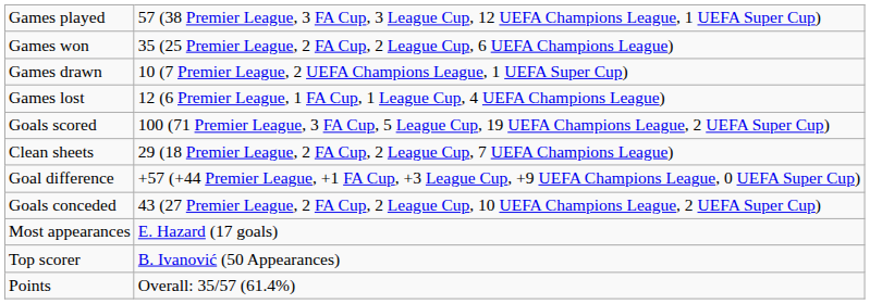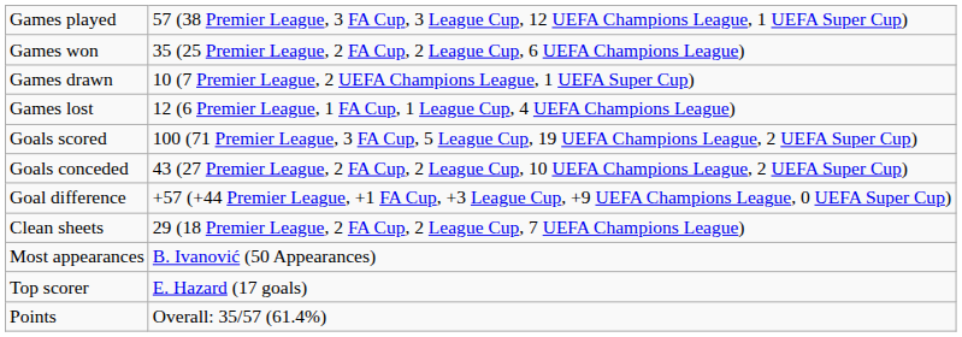rows swapped: Goals conceded <-> Clean sheets
Most appearances | column 2: E. Hazard (17 goals) -> B. Ivanović (50 Appearances)
Top scorer | column 2: B. Ivanović (50 Appearances) -> E. Hazard (17 goals)
